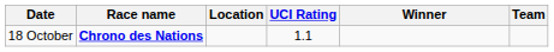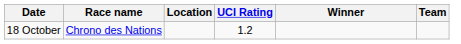18 October | Race name: bold -> normal
18 October | UCI Rating: 1.1 -> 1.2
